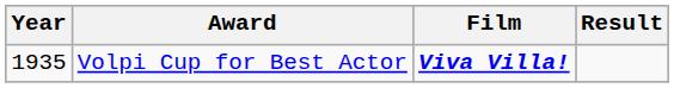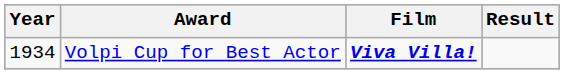Volpi Cup for Best Actor | Year: 1935 -> 1934
